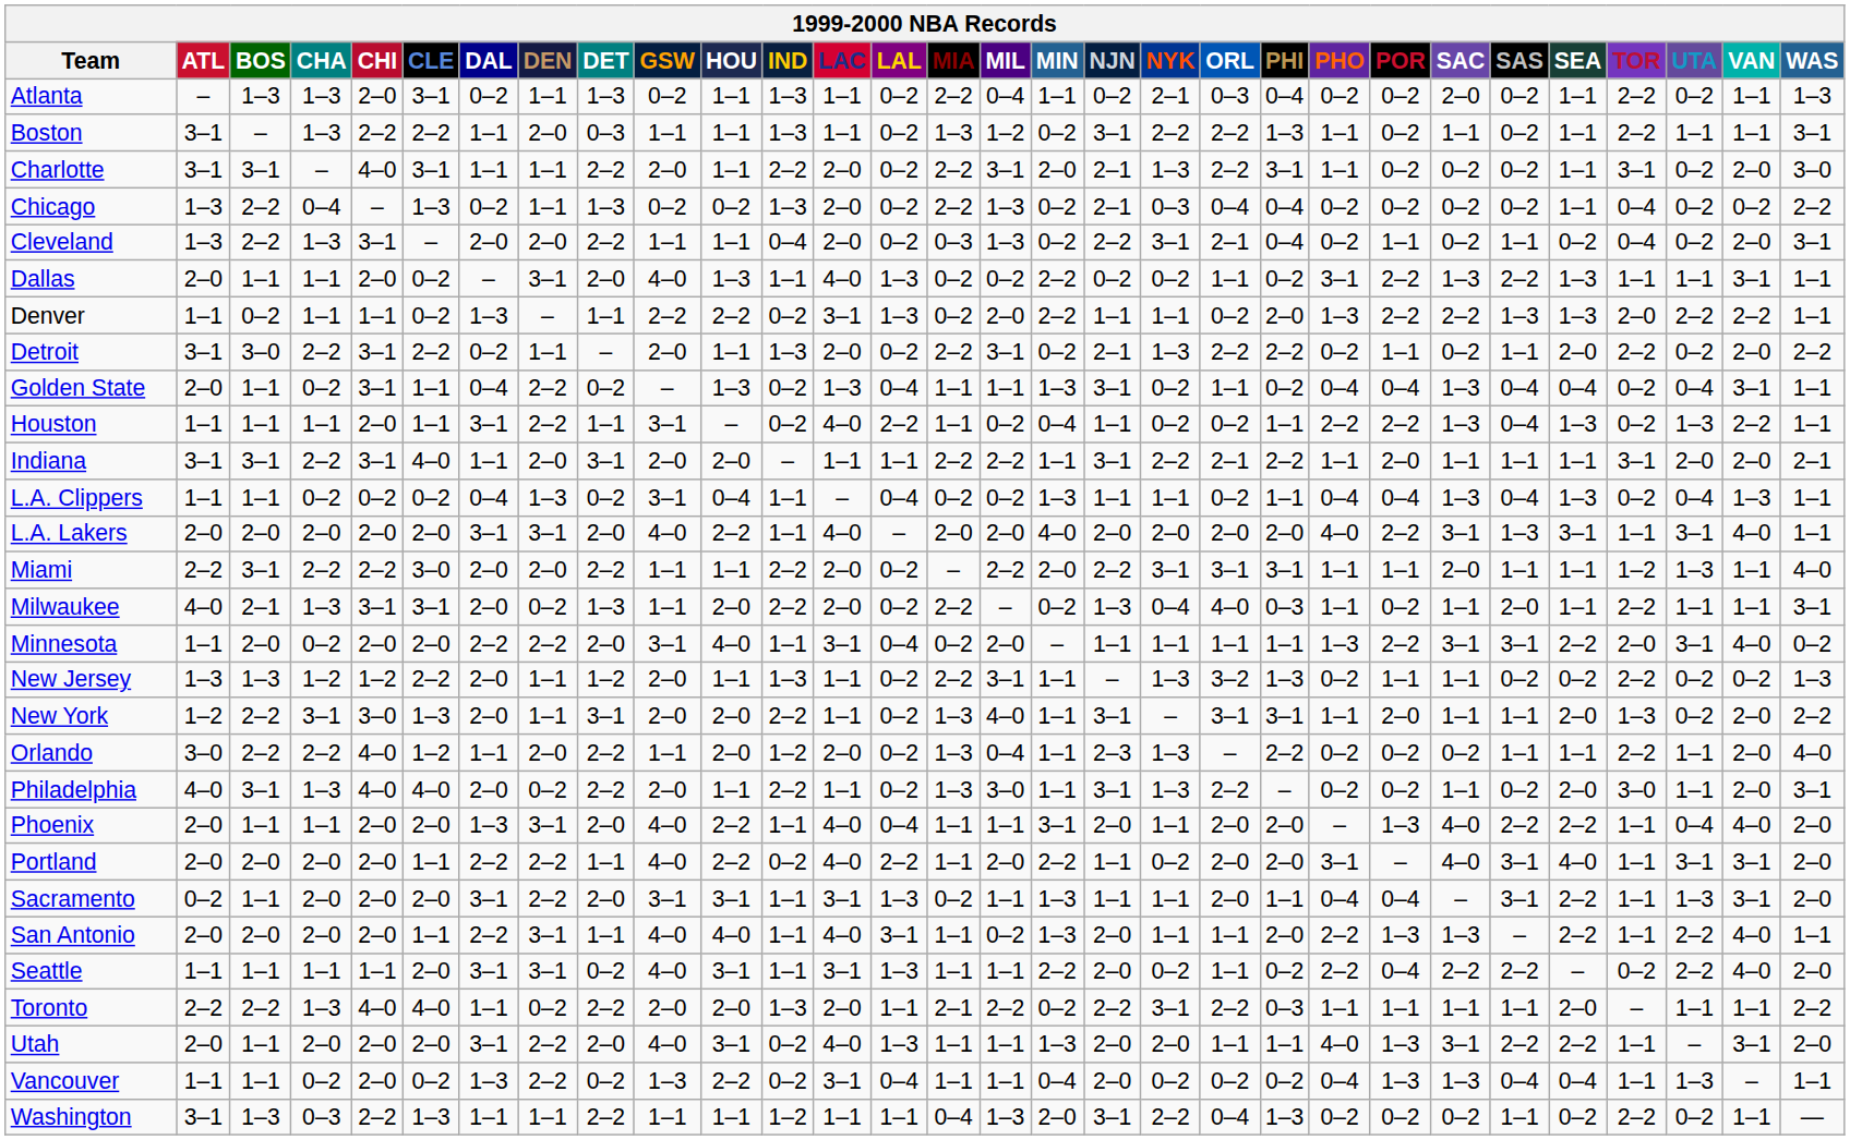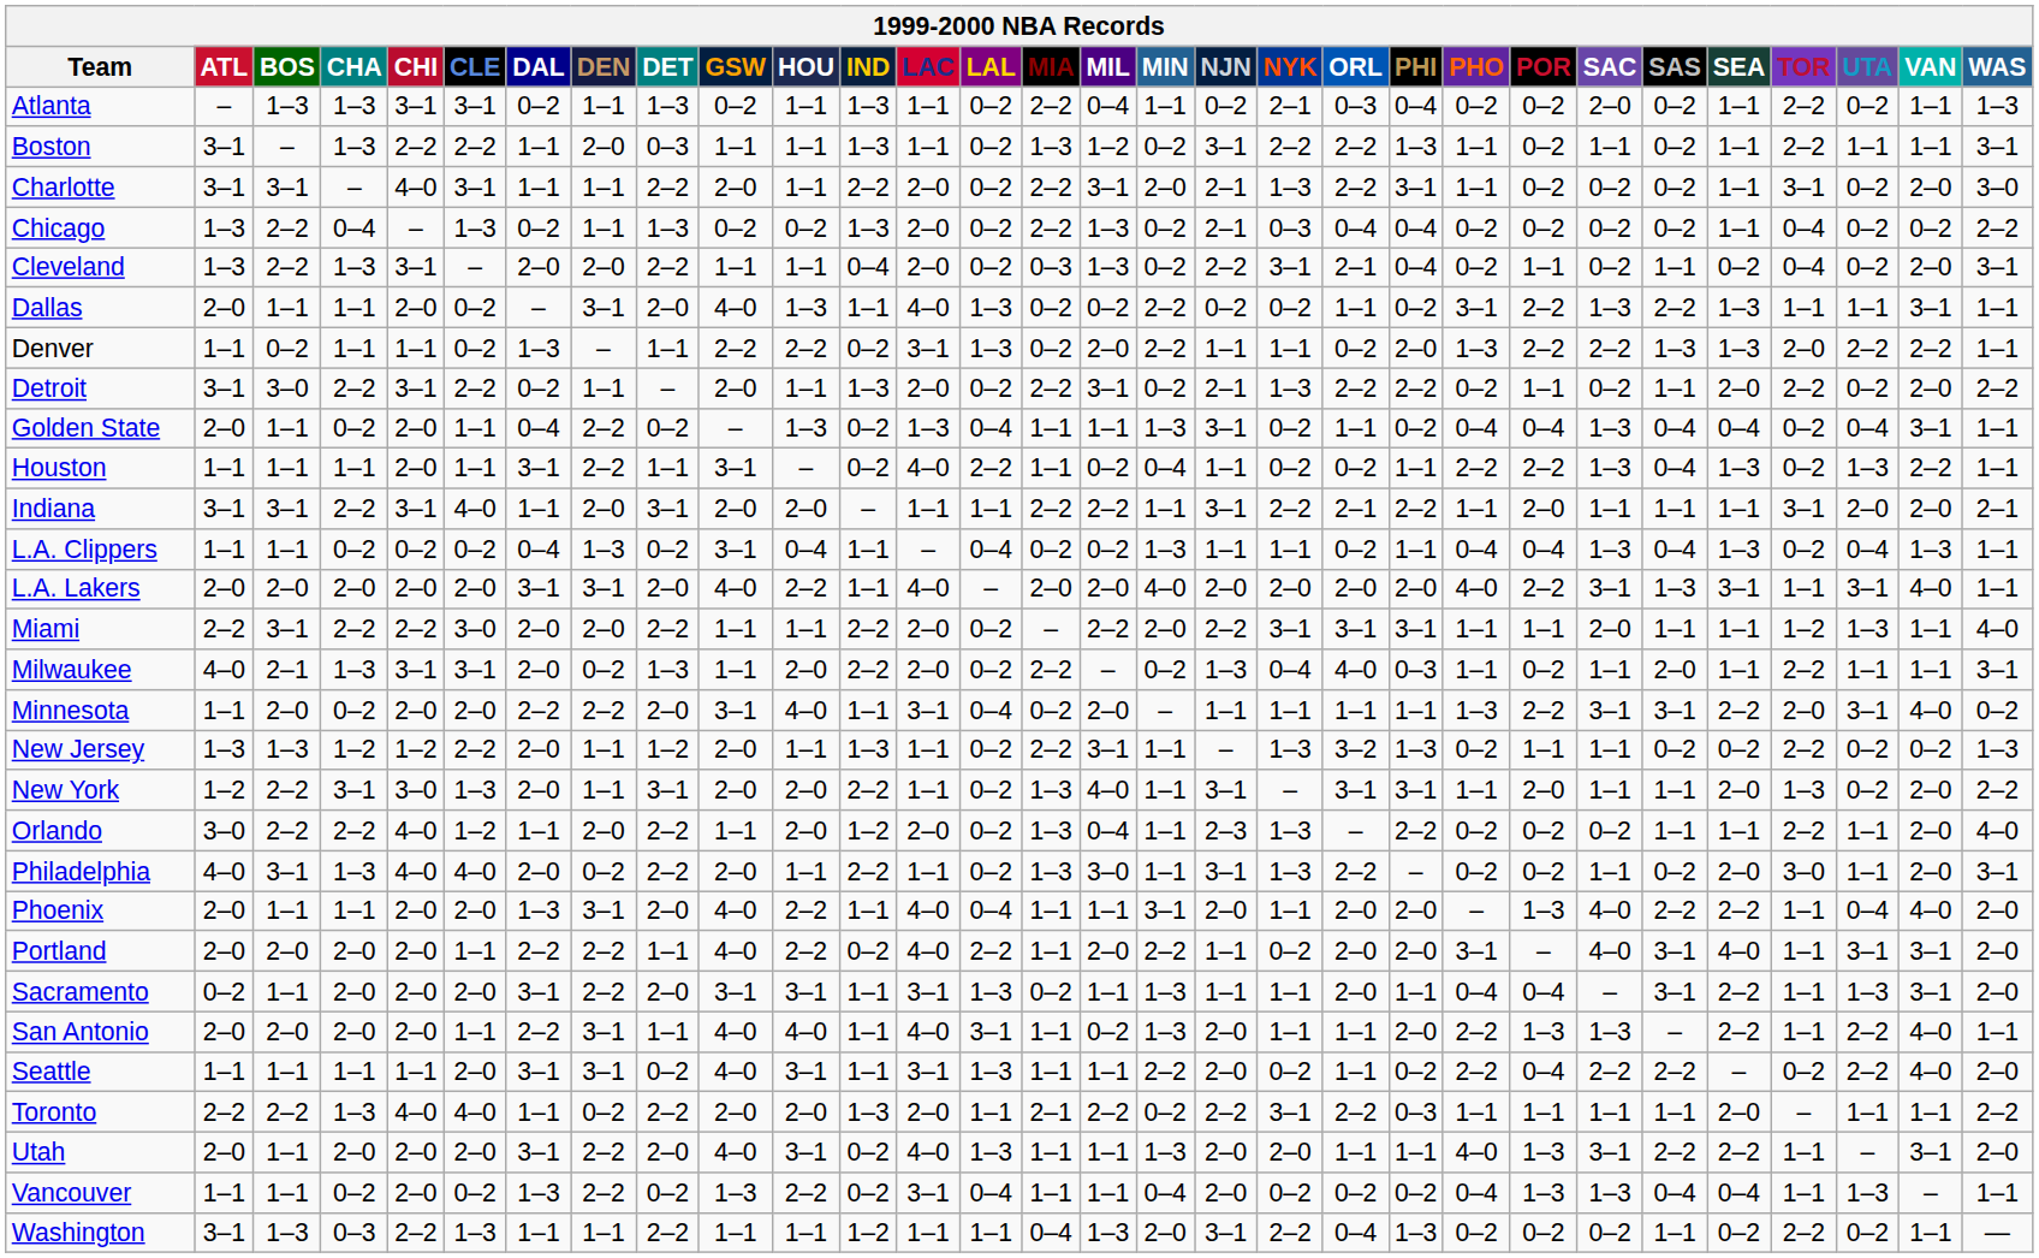Atlanta | CHI: 2–0 -> 3–1
Golden State | CHI: 3–1 -> 2–0
